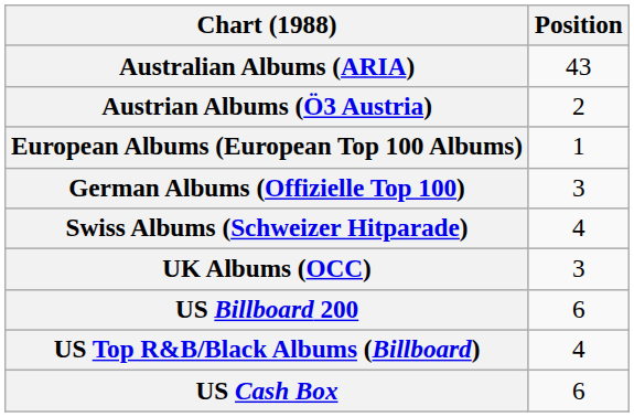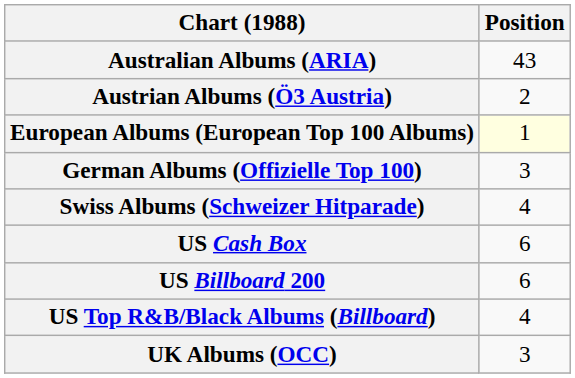European Albums (European Top 100 Albums) | Position: no background -> lightyellow background
rows swapped: UK Albums (OCC) <-> US Cash Box
